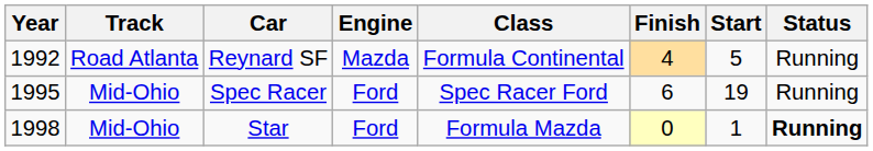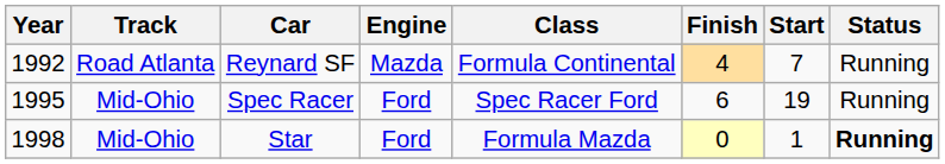Reynard SF | Start: 5 -> 7
